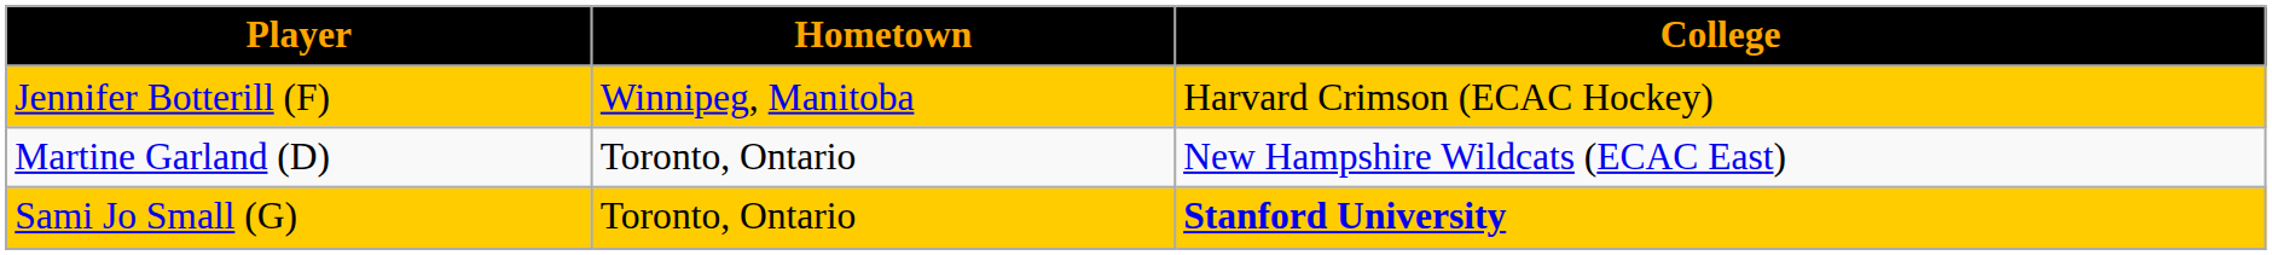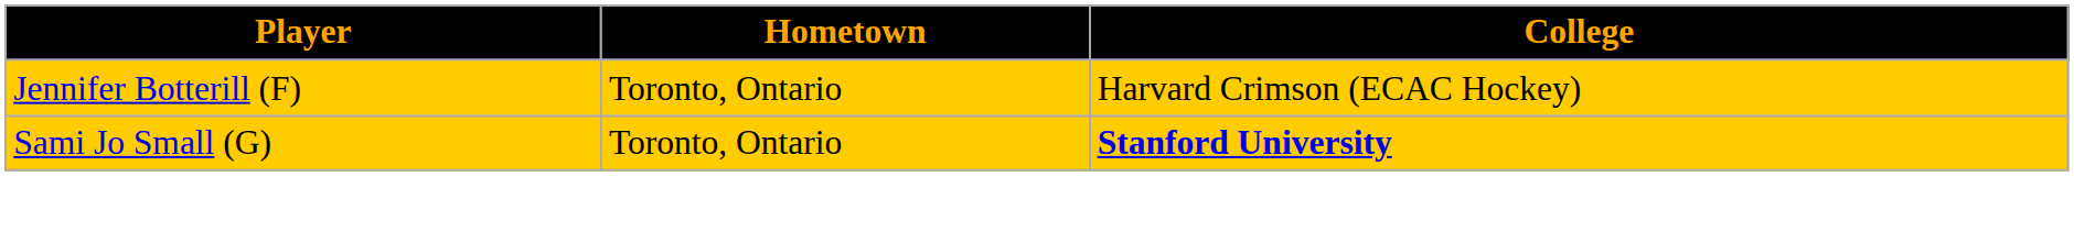Jennifer Botterill (F) | Hometown: Winnipeg, Manitoba -> Toronto, Ontario
- row: Martine Garland (D) | Toronto, Ontario | New Hampshire Wildcats (ECAC East)
